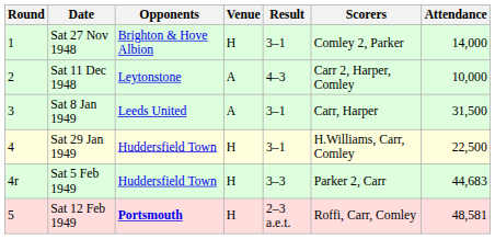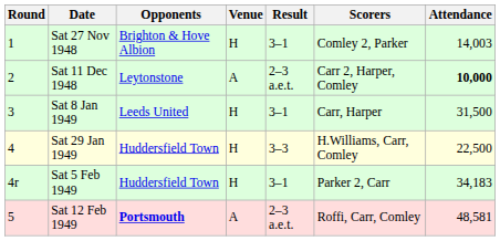Sat 27 Nov 1948 | Attendance: 14,000 -> 14,003
Sat 11 Dec 1948 | Result: 4–3 -> 2–3 a.e.t.
Sat 11 Dec 1948 | Attendance: normal -> bold
Sat 8 Jan 1949 | Venue: A -> H
Sat 29 Jan 1949 | Result: 3–1 -> 3–3
Sat 5 Feb 1949 | Result: 3–3 -> 3–1
Sat 5 Feb 1949 | Attendance: 44,683 -> 34,183
Sat 12 Feb 1949 | Venue: H -> A
